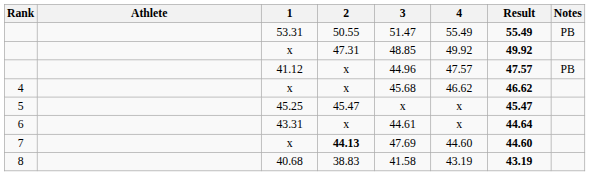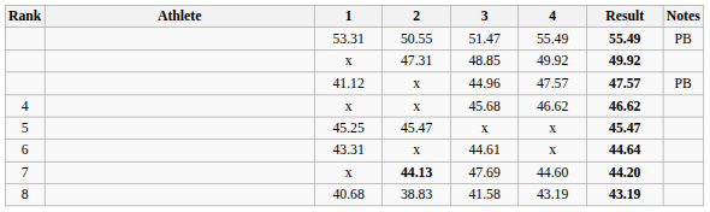7 | Result: 44.60 -> 44.20
